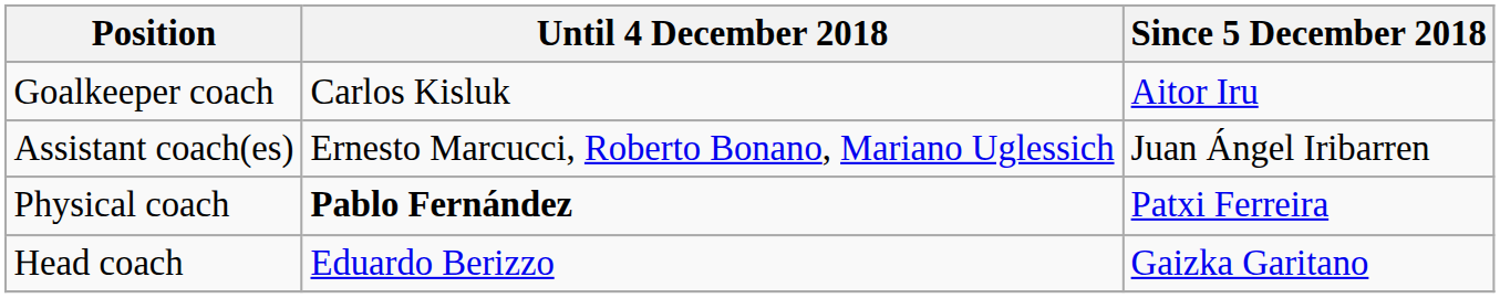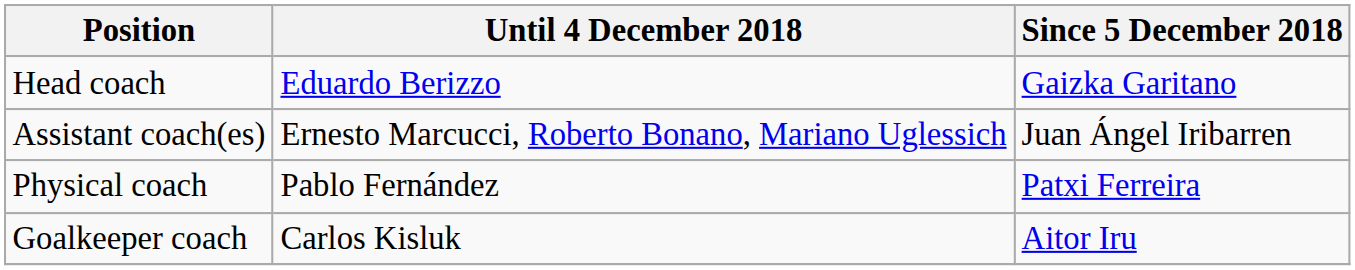rows swapped: Head coach <-> Goalkeeper coach
Physical coach | Until 4 December 2018: bold -> normal
